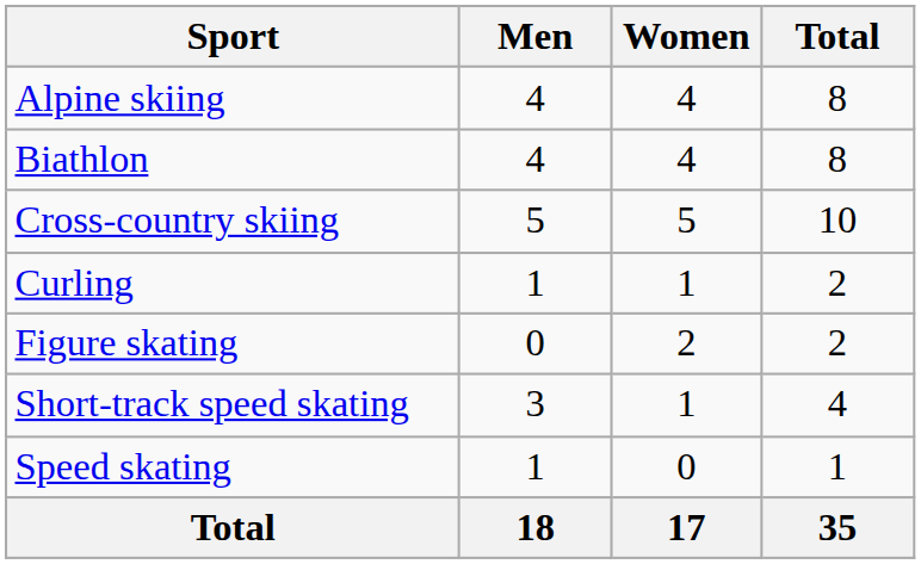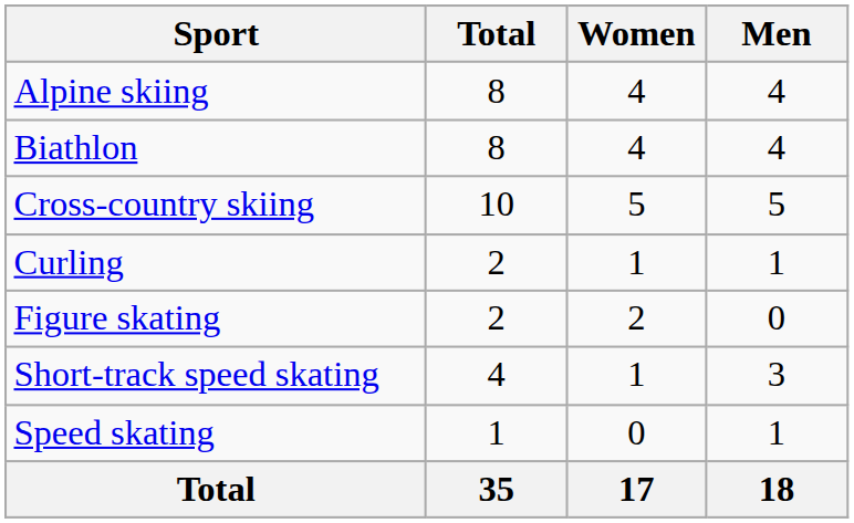columns swapped: Men <-> Total
